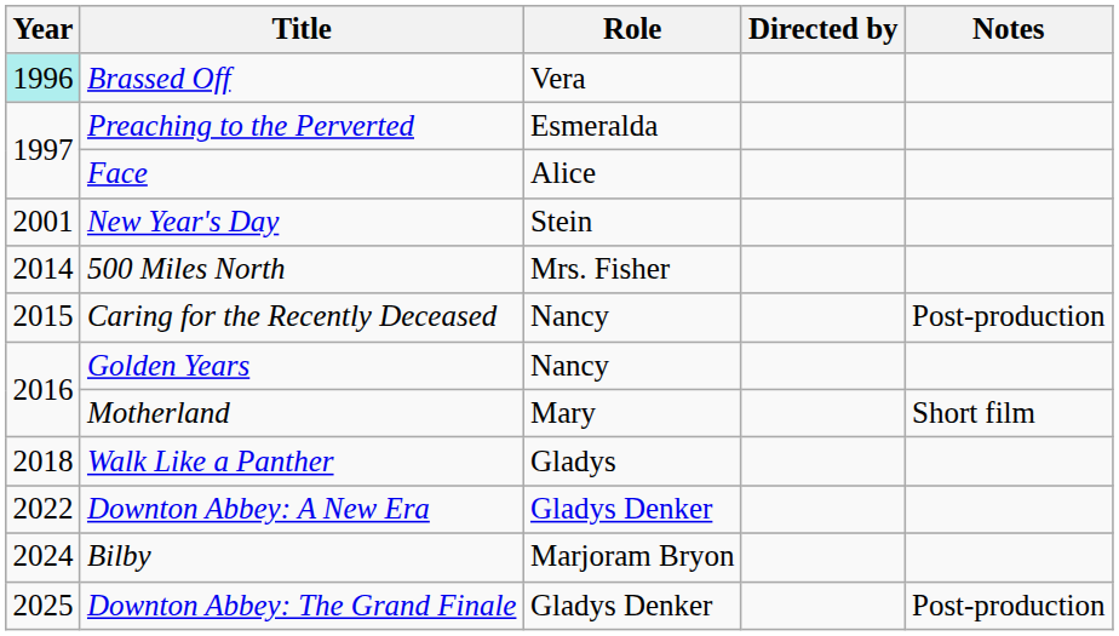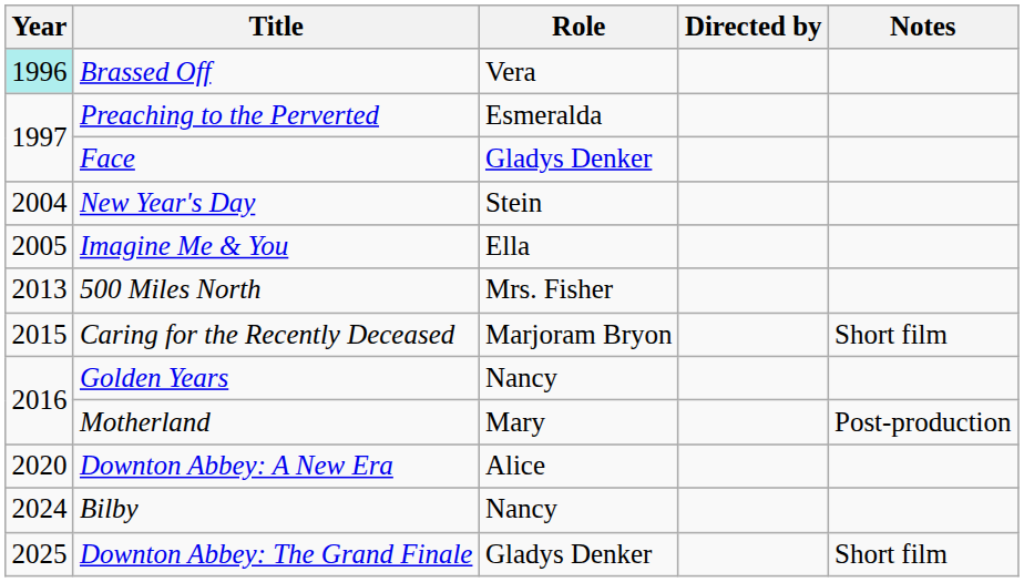Face | Role: Alice -> Gladys Denker
New Year's Day | Year: 2001 -> 2004
+ row: 2005 | Imagine Me & You | Ella
500 Miles North | Year: 2014 -> 2013
Caring for the Recently Deceased | Role: Nancy -> Marjoram Bryon
Caring for the Recently Deceased | Notes: Post-production -> Short film
Motherland | Notes: Short film -> Post-production
- row: 2018 | Walk Like a Panther | Gladys
Downton Abbey: A New Era | Year: 2022 -> 2020
Downton Abbey: A New Era | Role: Gladys Denker -> Alice
Bilby | Role: Marjoram Bryon -> Nancy
Downton Abbey: The Grand Finale | Notes: Post-production -> Short film
